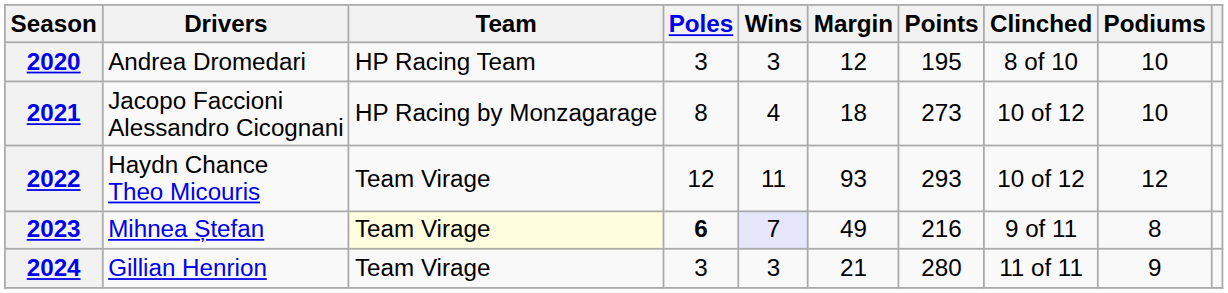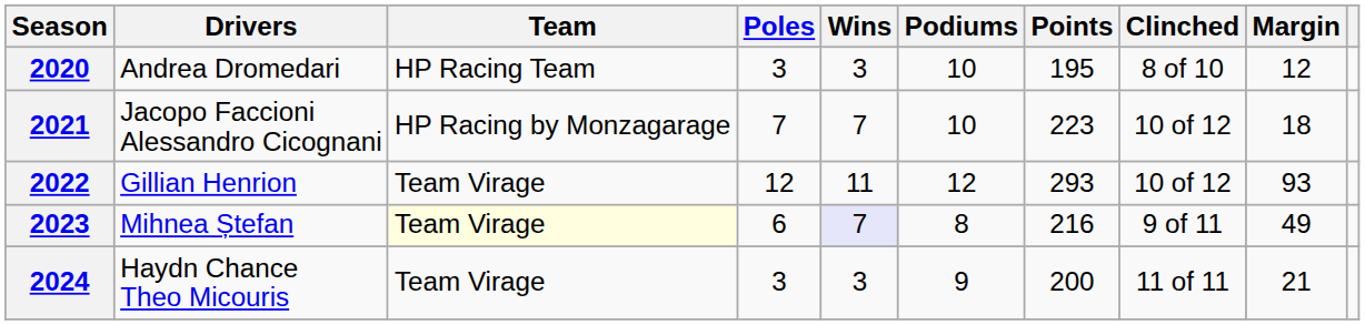columns swapped: Podiums <-> Margin
2021 | Poles: 8 -> 7
2021 | Wins: 4 -> 7
2021 | Points: 273 -> 223
2022 | Drivers: Haydn Chance Theo Micouris -> Gillian Henrion
2023 | Poles: bold -> normal
2024 | Drivers: Gillian Henrion -> Haydn Chance Theo Micouris
2024 | Points: 280 -> 200
